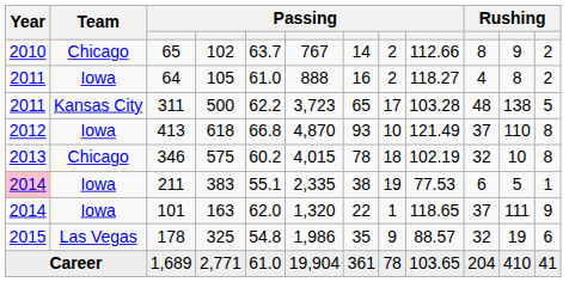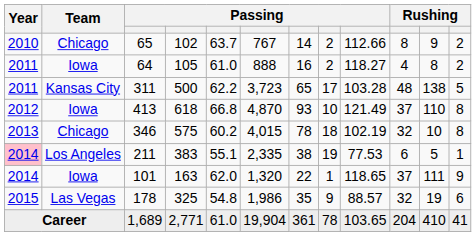211 | Team: Iowa -> Los Angeles
